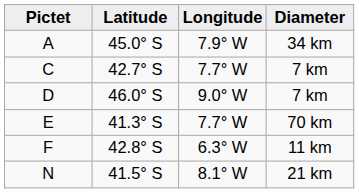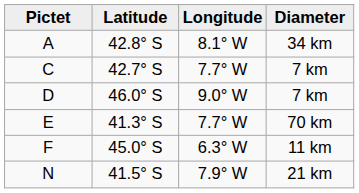A | Latitude: 45.0° S -> 42.8° S
A | Longitude: 7.9° W -> 8.1° W
F | Latitude: 42.8° S -> 45.0° S
N | Longitude: 8.1° W -> 7.9° W
